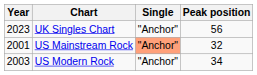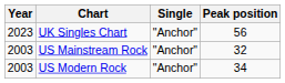US Mainstream Rock | Year: 2001 -> 2003
US Mainstream Rock | Single: lightsalmon background -> no background
